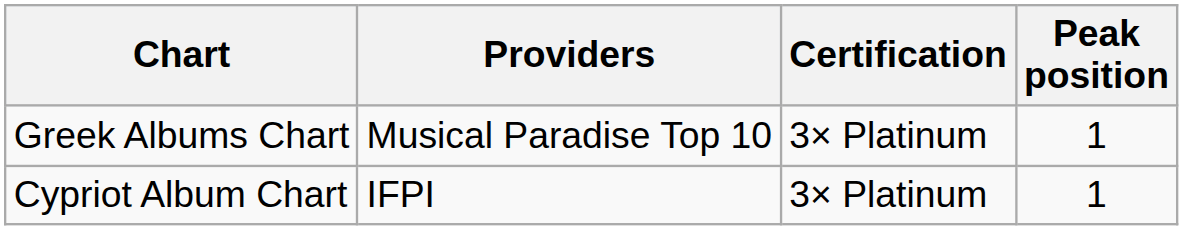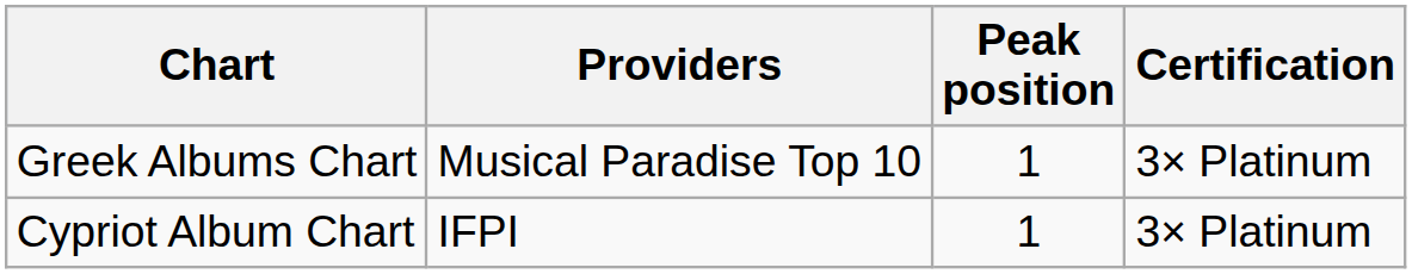columns swapped: Peak position <-> Certification
